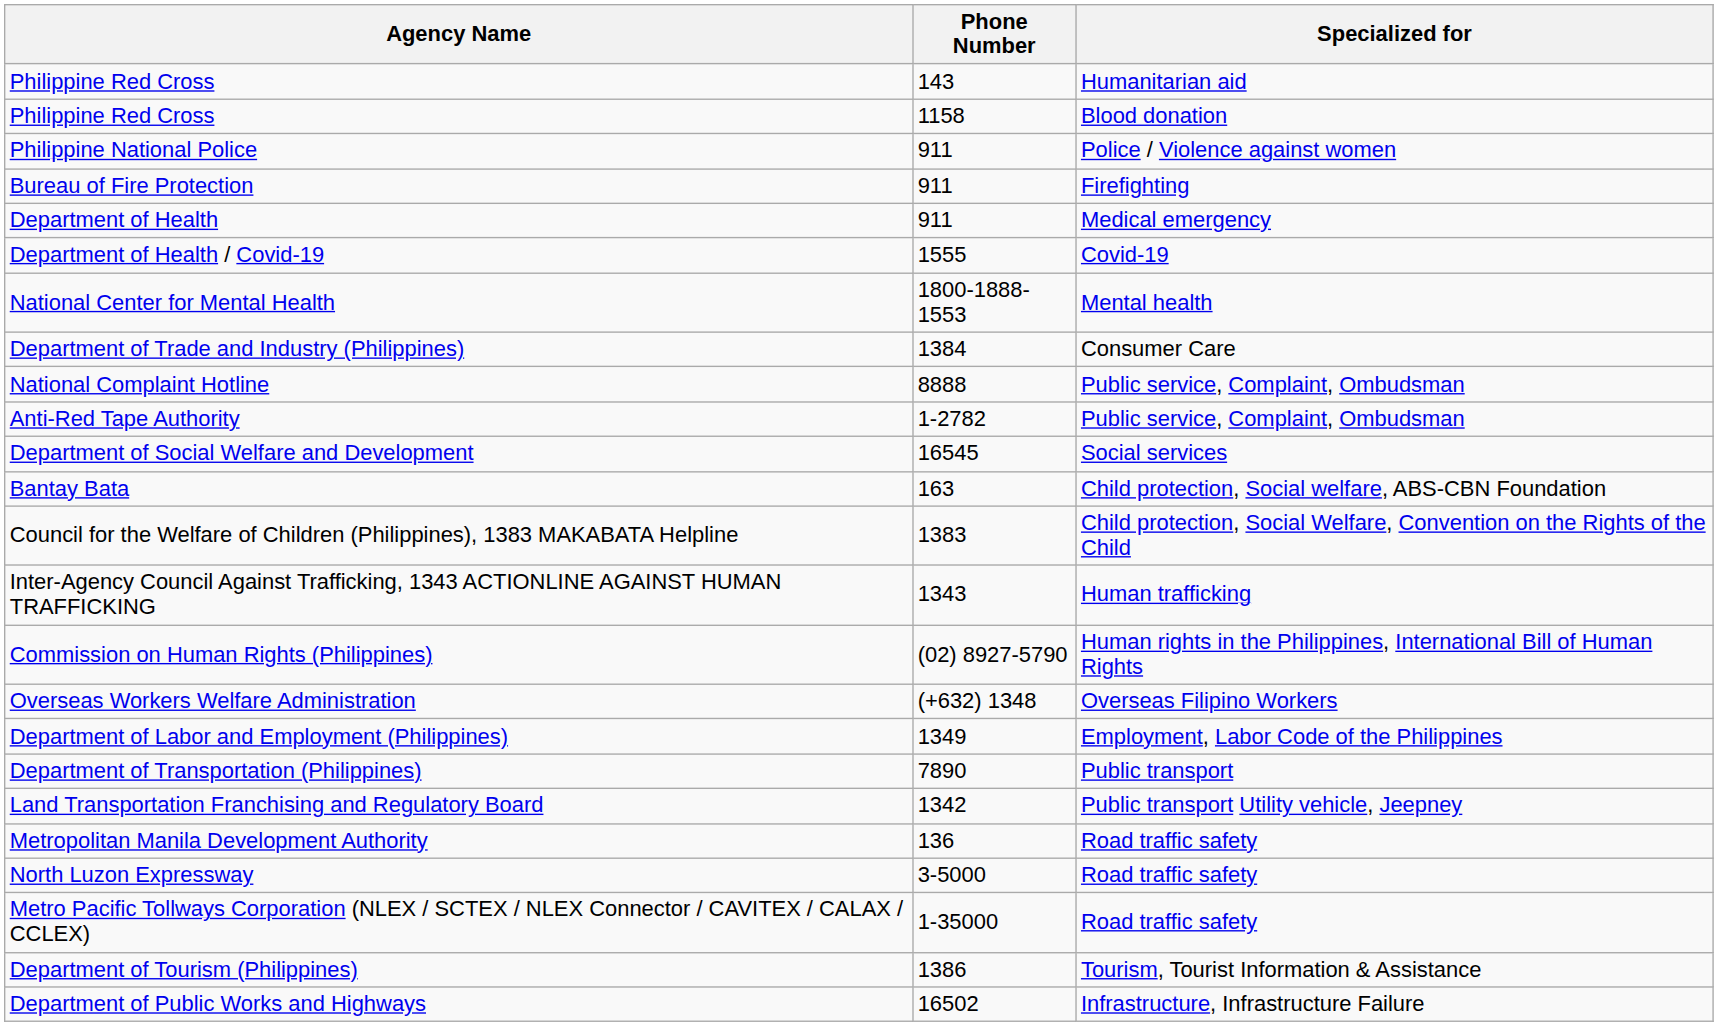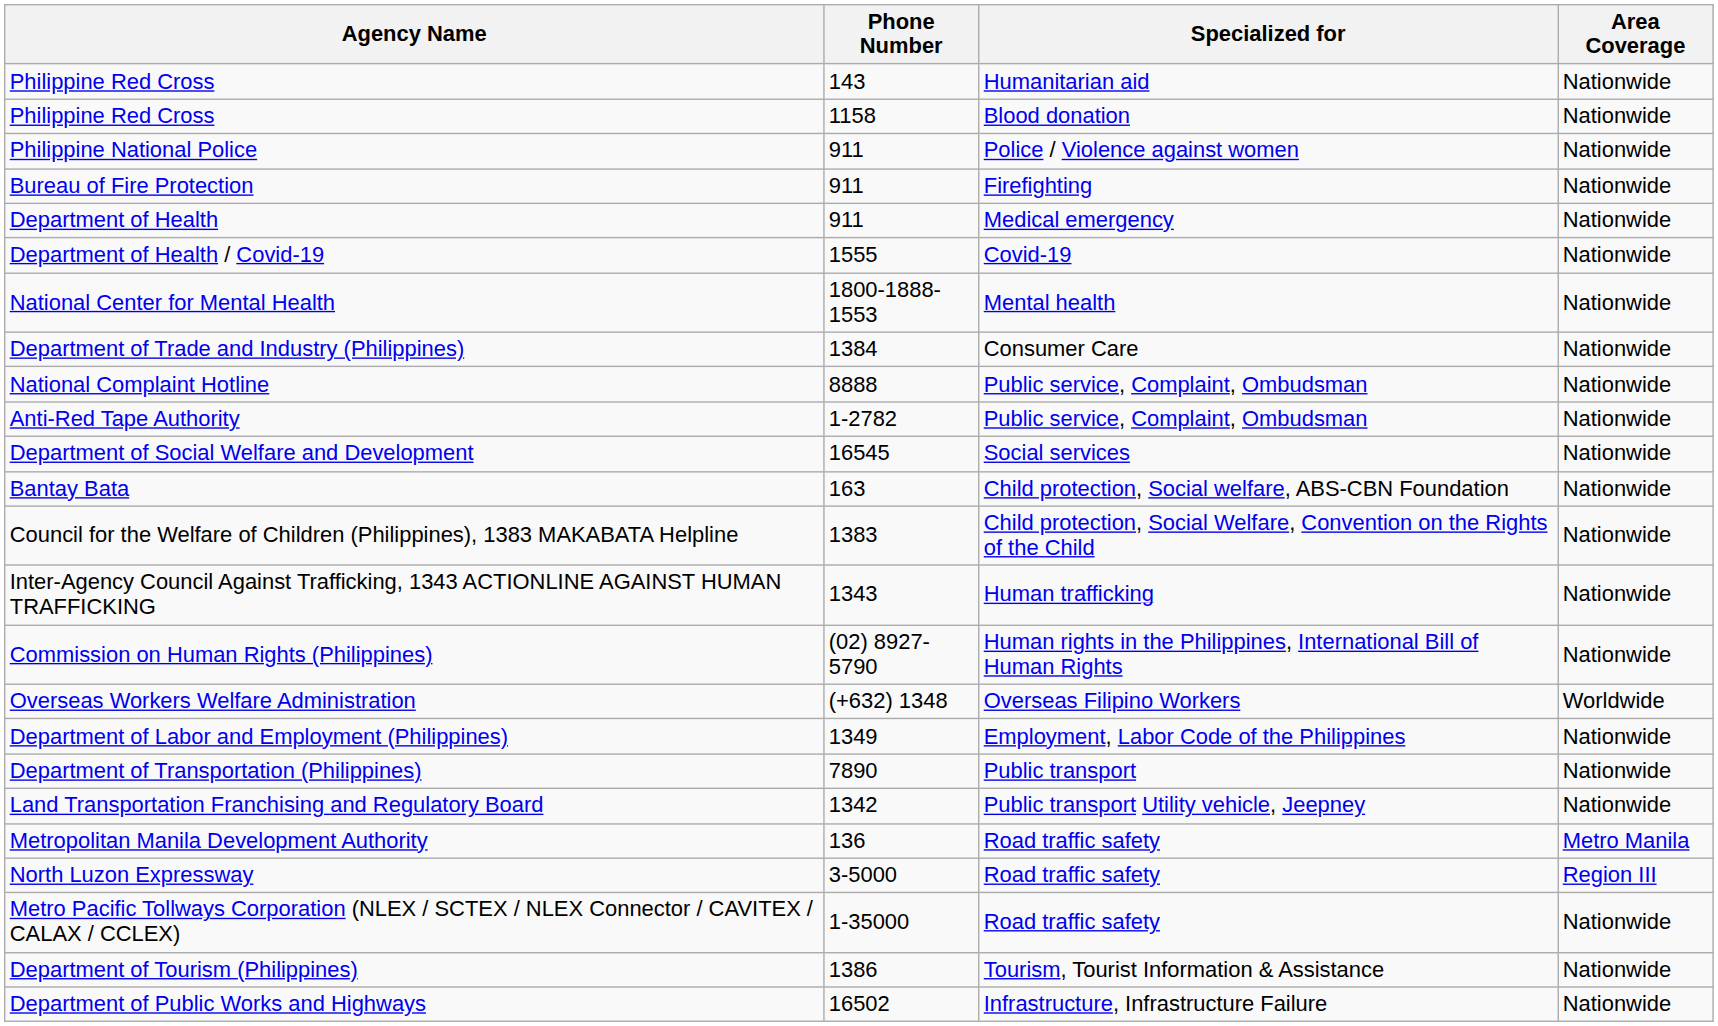+ column: Area Coverage | Nationwide | Nationwide | Nationwide | Nationwide | Nationwide | Nationwide | Nationwide | Nationwide | Nationwide | Nationwide | Nationwide | Nationwide | Nationwide | Nationwide | Nationwide | Worldwide | Nationwide | Nationwide | Nationwide | Metro Manila | Region III | Nationwide | Nationwide | Nationwide
